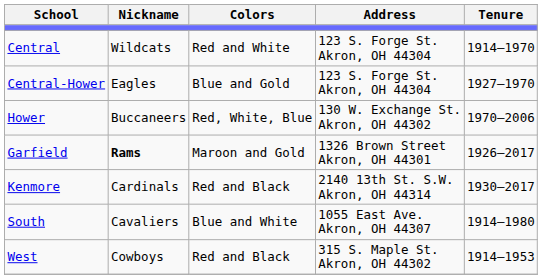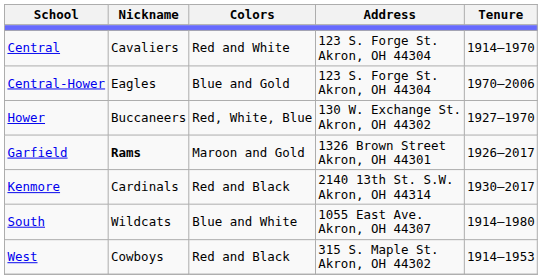Central | Nickname: Wildcats -> Cavaliers
Central-Hower | Tenure: 1927–1970 -> 1970–2006
Hower | Tenure: 1970–2006 -> 1927–1970
South | Nickname: Cavaliers -> Wildcats
